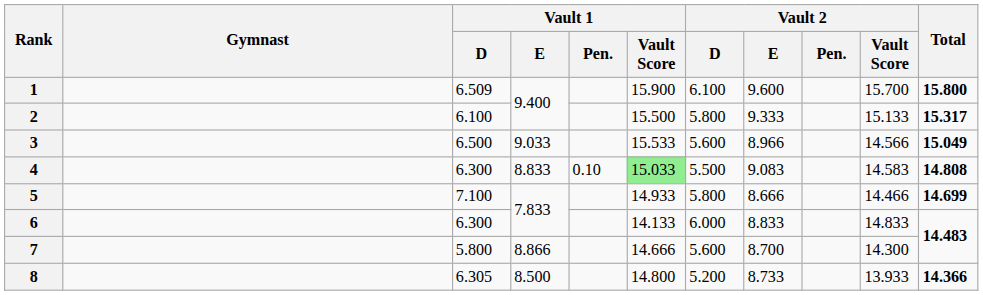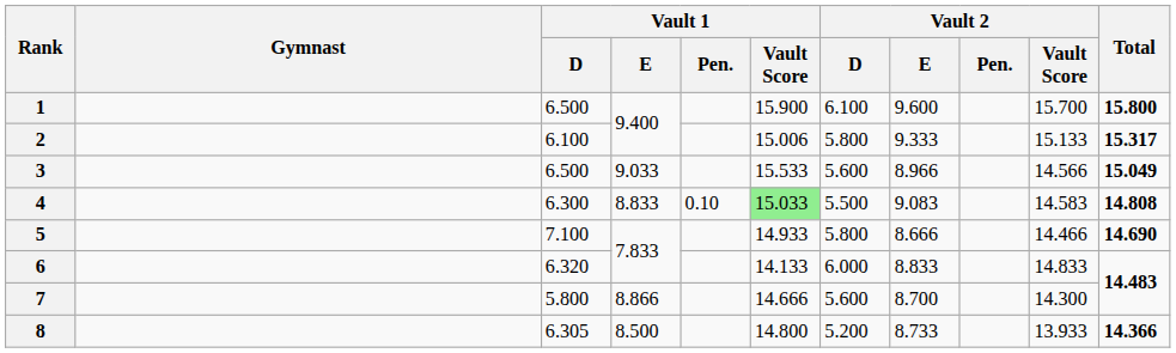1 | Vault 1 / D: 6.509 -> 6.500
2 | Vault 1 / Vault Score: 15.500 -> 15.006
5 | Total: 14.699 -> 14.690
6 | Vault 1 / D: 6.300 -> 6.320
